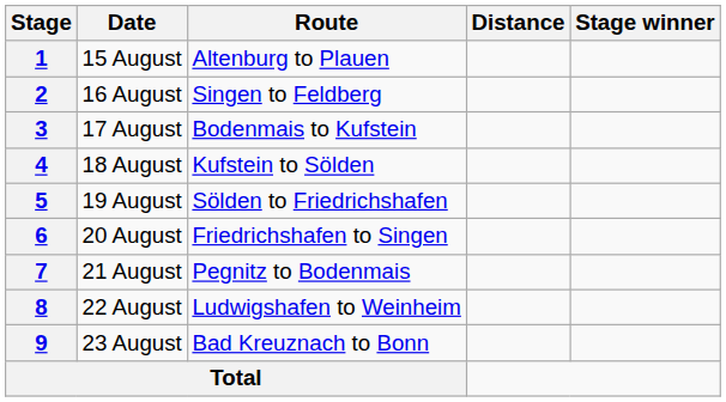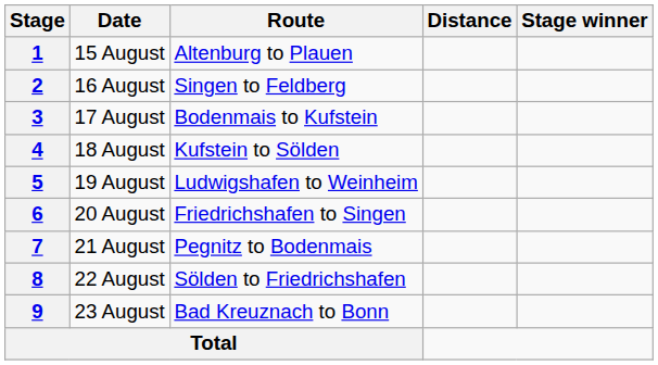5 | Route: Sölden to Friedrichshafen -> Ludwigshafen to Weinheim
8 | Route: Ludwigshafen to Weinheim -> Sölden to Friedrichshafen
